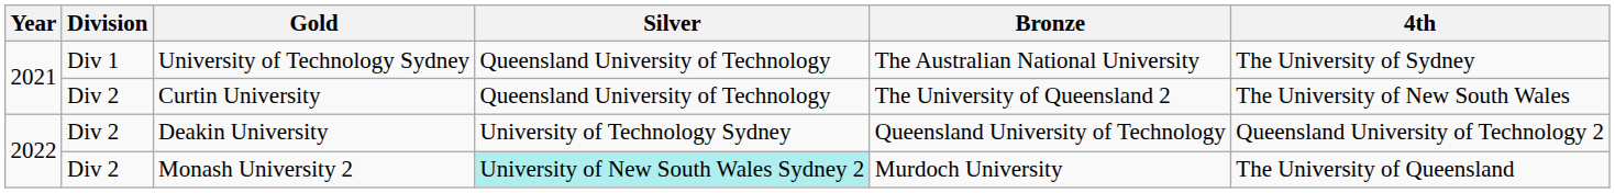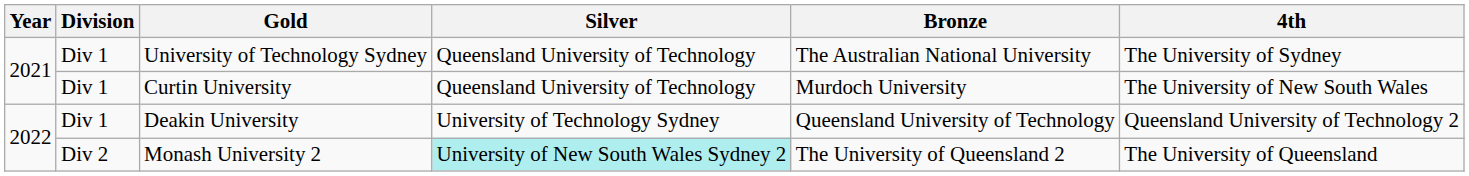Curtin University | Division: Div 2 -> Div 1
Curtin University | Bronze: The University of Queensland 2 -> Murdoch University
Deakin University | Division: Div 2 -> Div 1
Monash University 2 | Bronze: Murdoch University -> The University of Queensland 2
